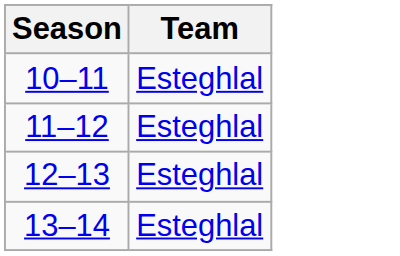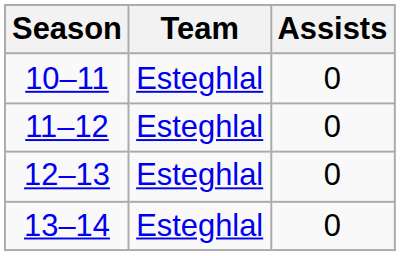+ column: Assists | 0 | 0 | 0 | 0
